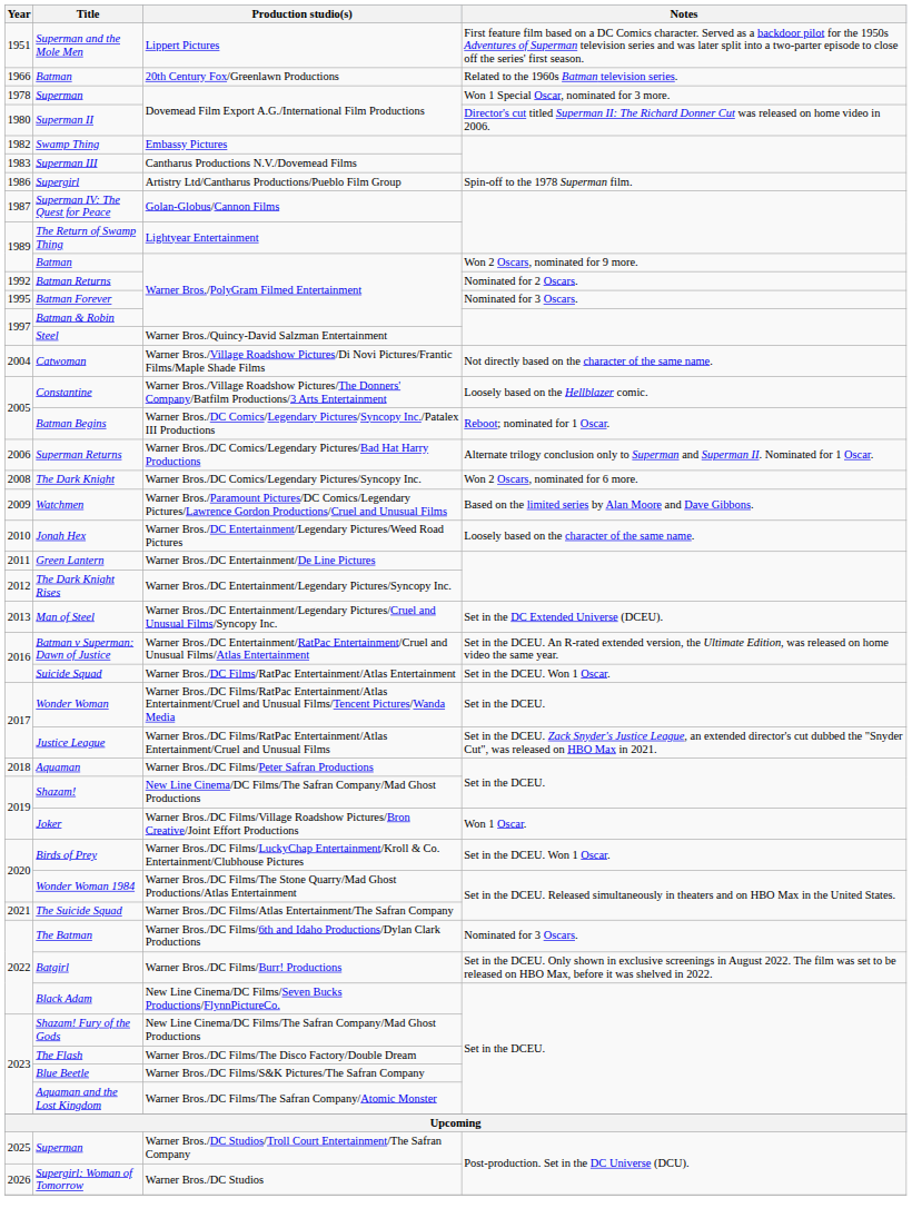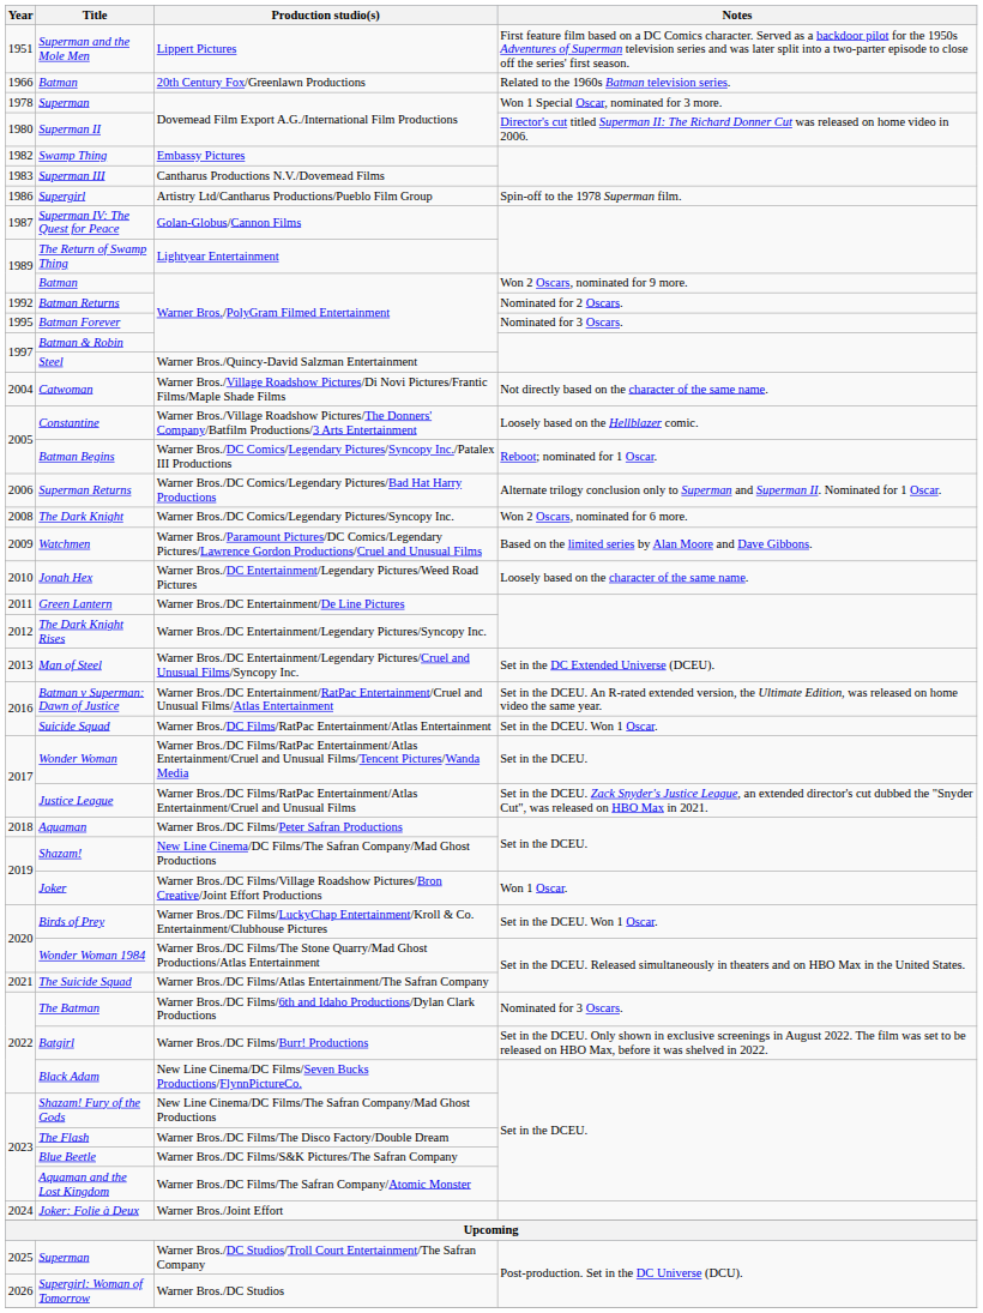+ row: 2024 | Joker: Folie à Deux | Warner Bros./Joint Effort
